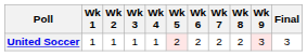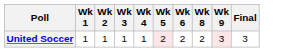- column: Wk 7 | 2
